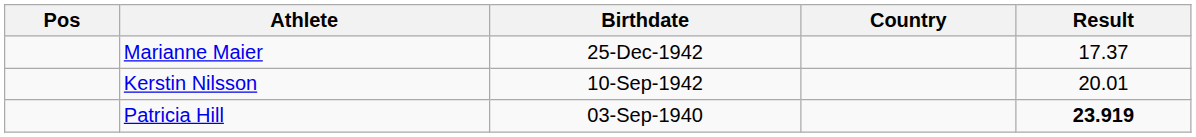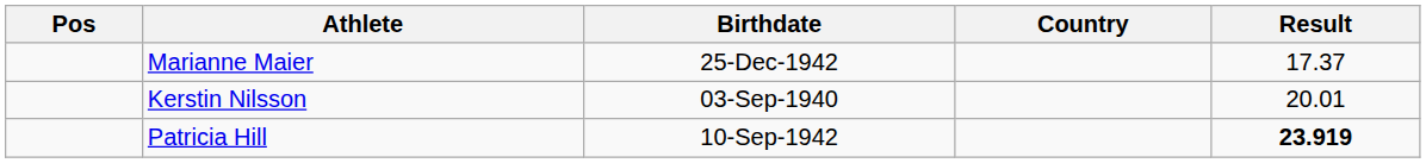Kerstin Nilsson | Birthdate: 10-Sep-1942 -> 03-Sep-1940
Patricia Hill | Birthdate: 03-Sep-1940 -> 10-Sep-1942
